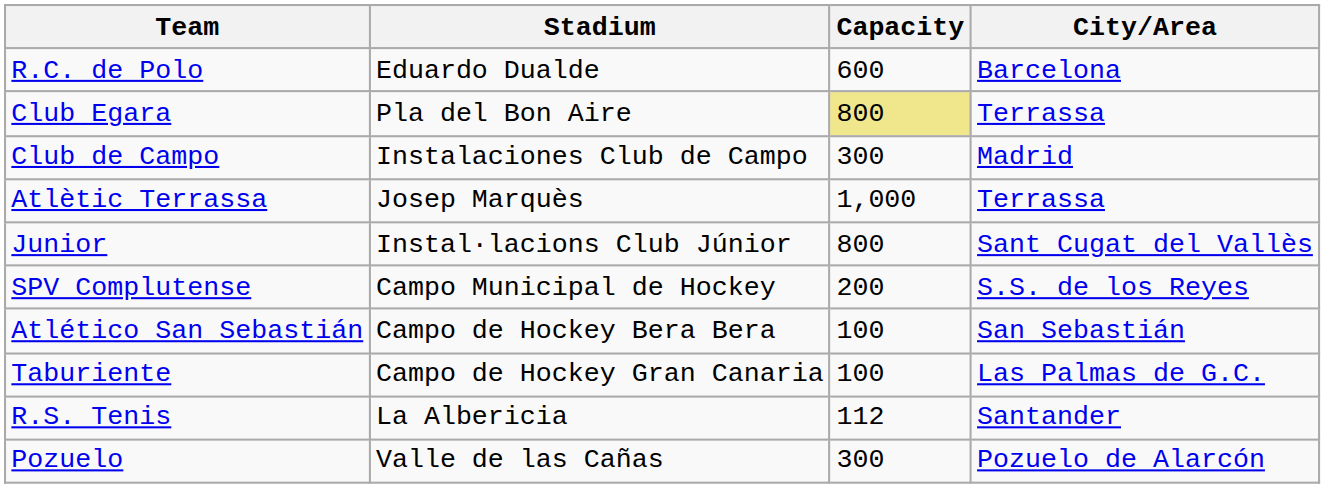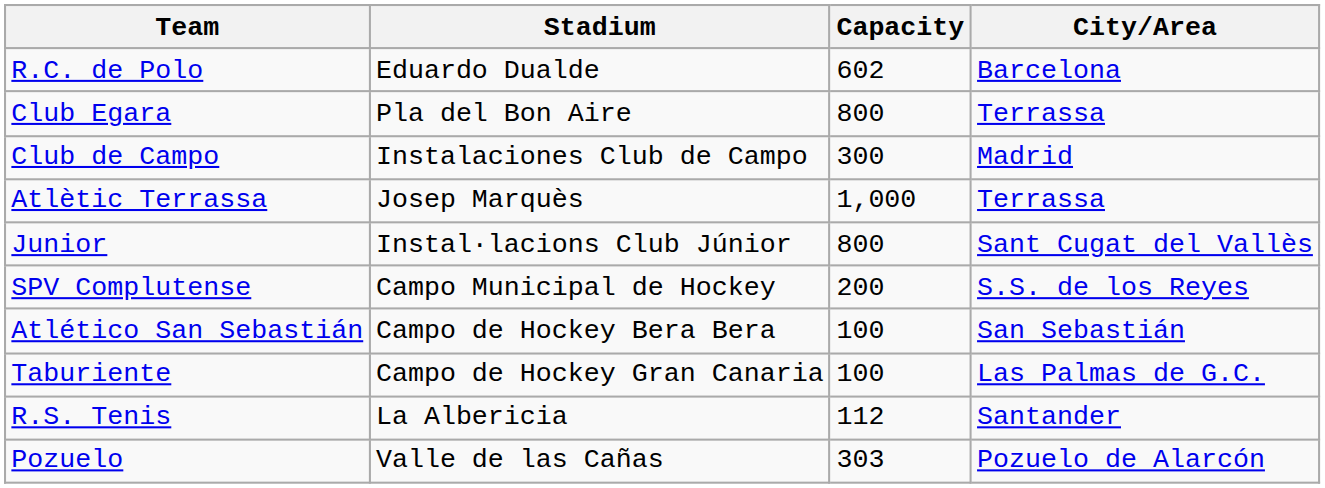R.C. de Polo | Capacity: 600 -> 602
Club Egara | Capacity: khaki background -> no background
Pozuelo | Capacity: 300 -> 303
